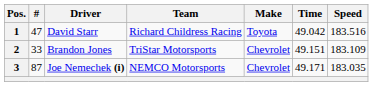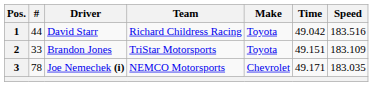1 | #: 47 -> 44
2 | Make: Chevrolet -> Toyota
3 | #: 87 -> 78
